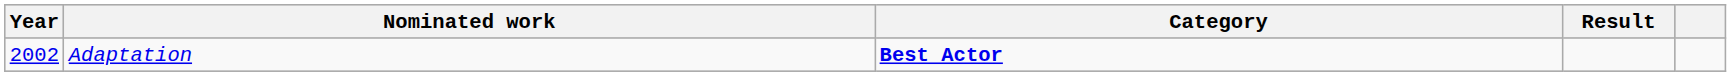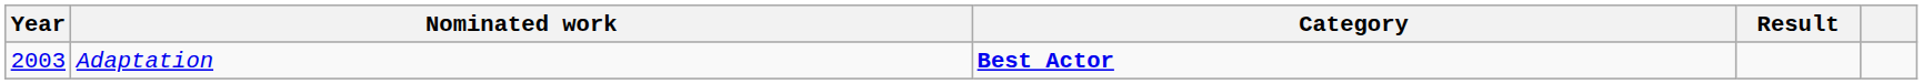Adaptation | Year: 2002 -> 2003
